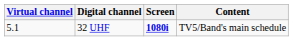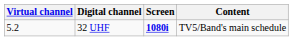32 UHF | Virtual channel: 5.1 -> 5.2
